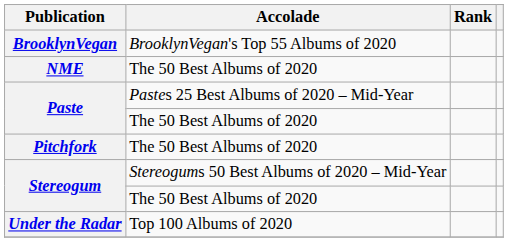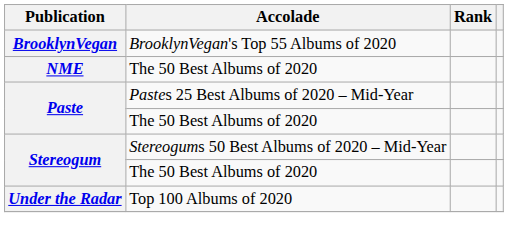- row: Pitchfork | The 50 Best Albums of 2020
